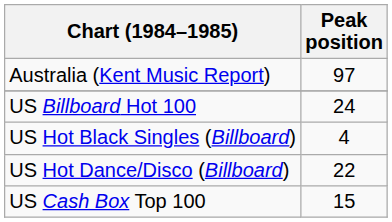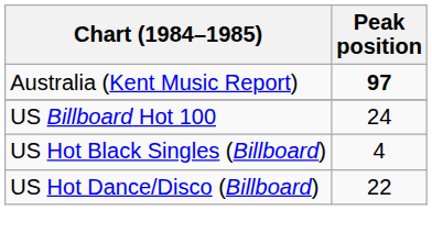Australia (Kent Music Report) | Peak position: normal -> bold
- row: US Cash Box Top 100 | 15
